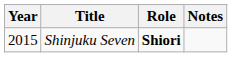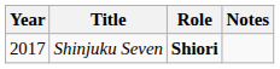Shinjuku Seven | Year: 2015 -> 2017
